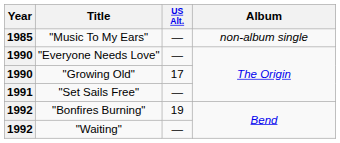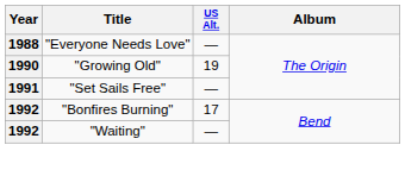- row: 1985 | "Music To My Ears" | — | non-album single
"Everyone Needs Love" | Year: 1990 -> 1988
"Growing Old" | US Alt.: 17 -> 19
"Bonfires Burning" | US Alt.: 19 -> 17
